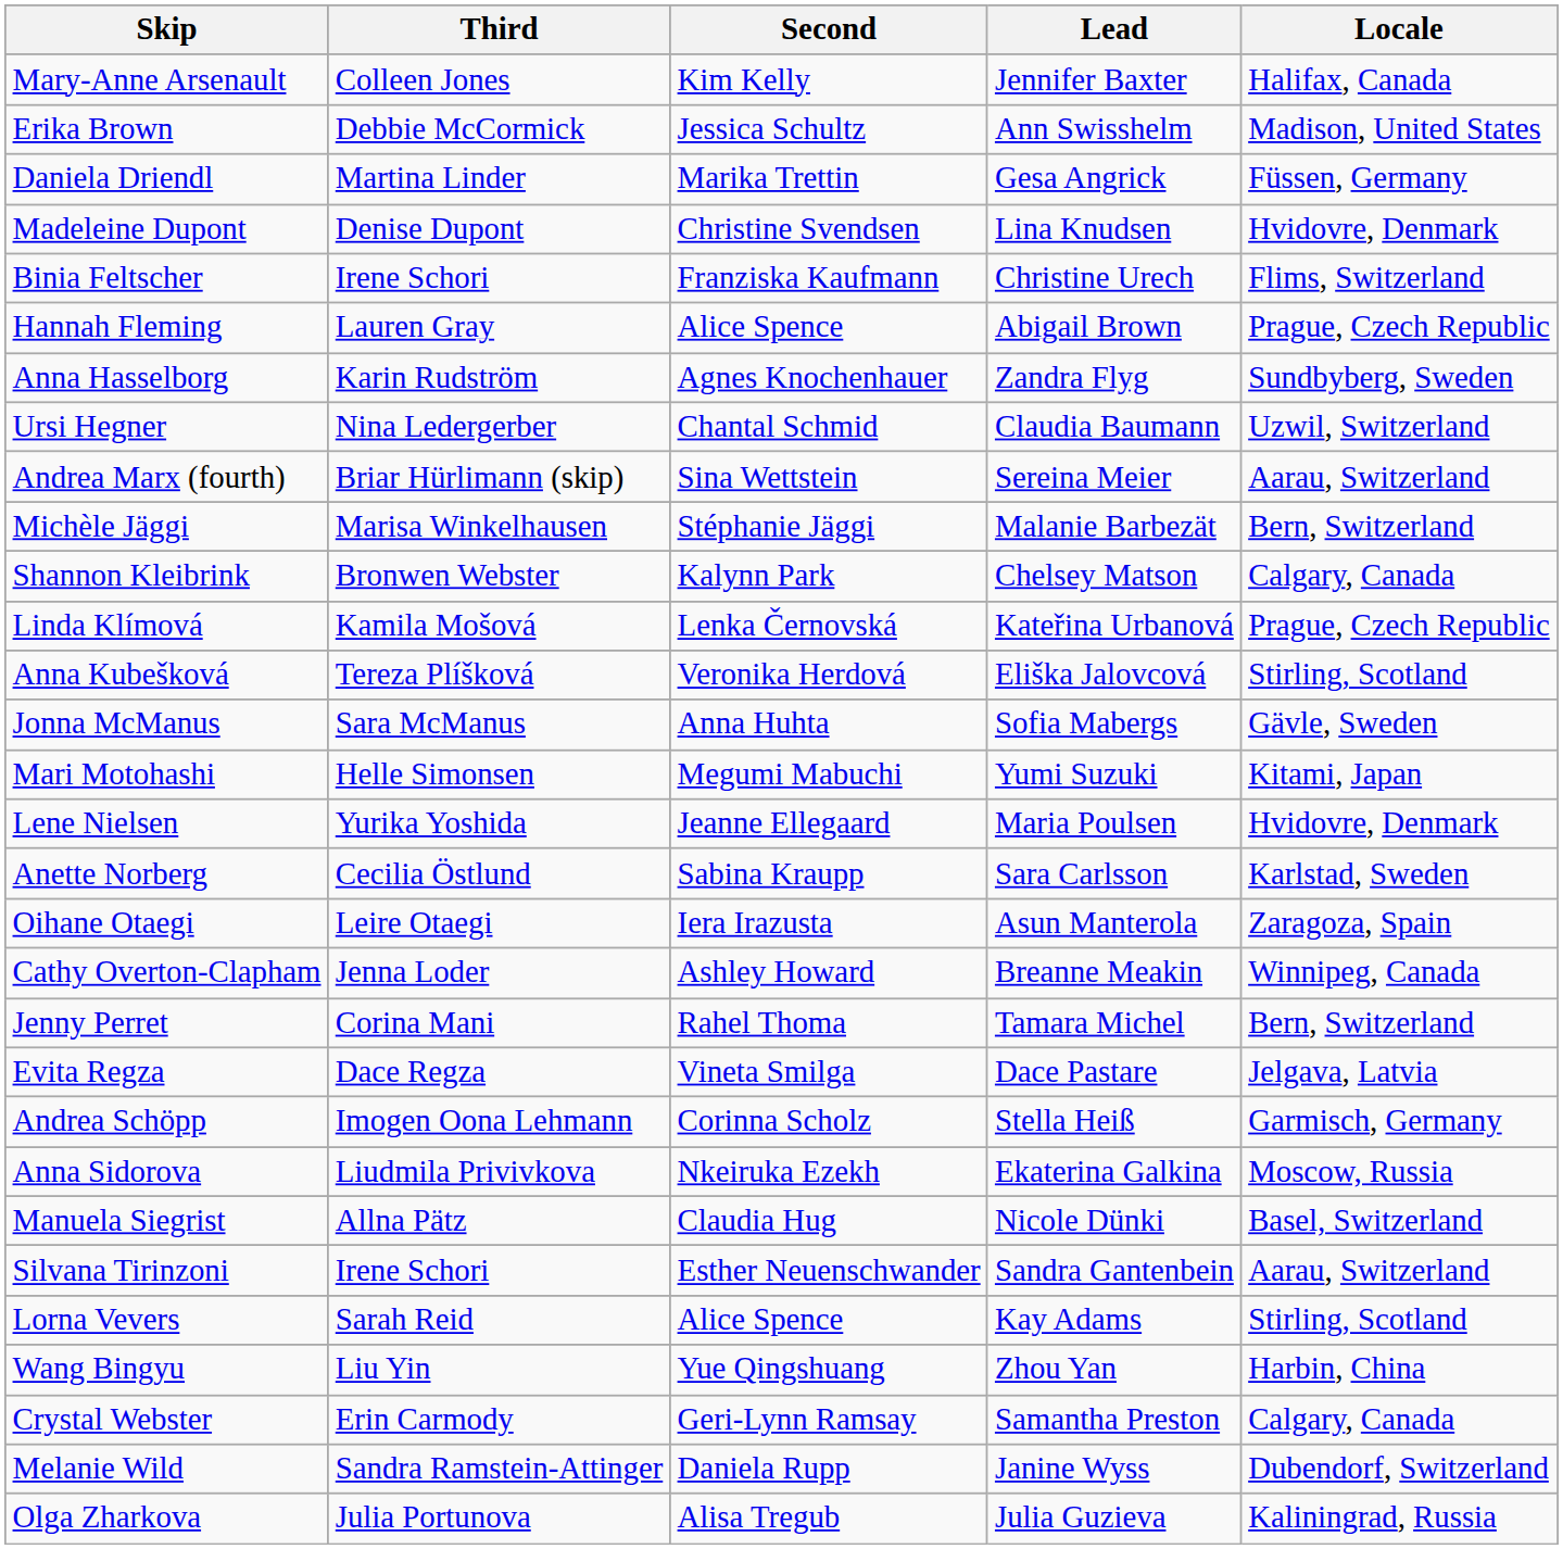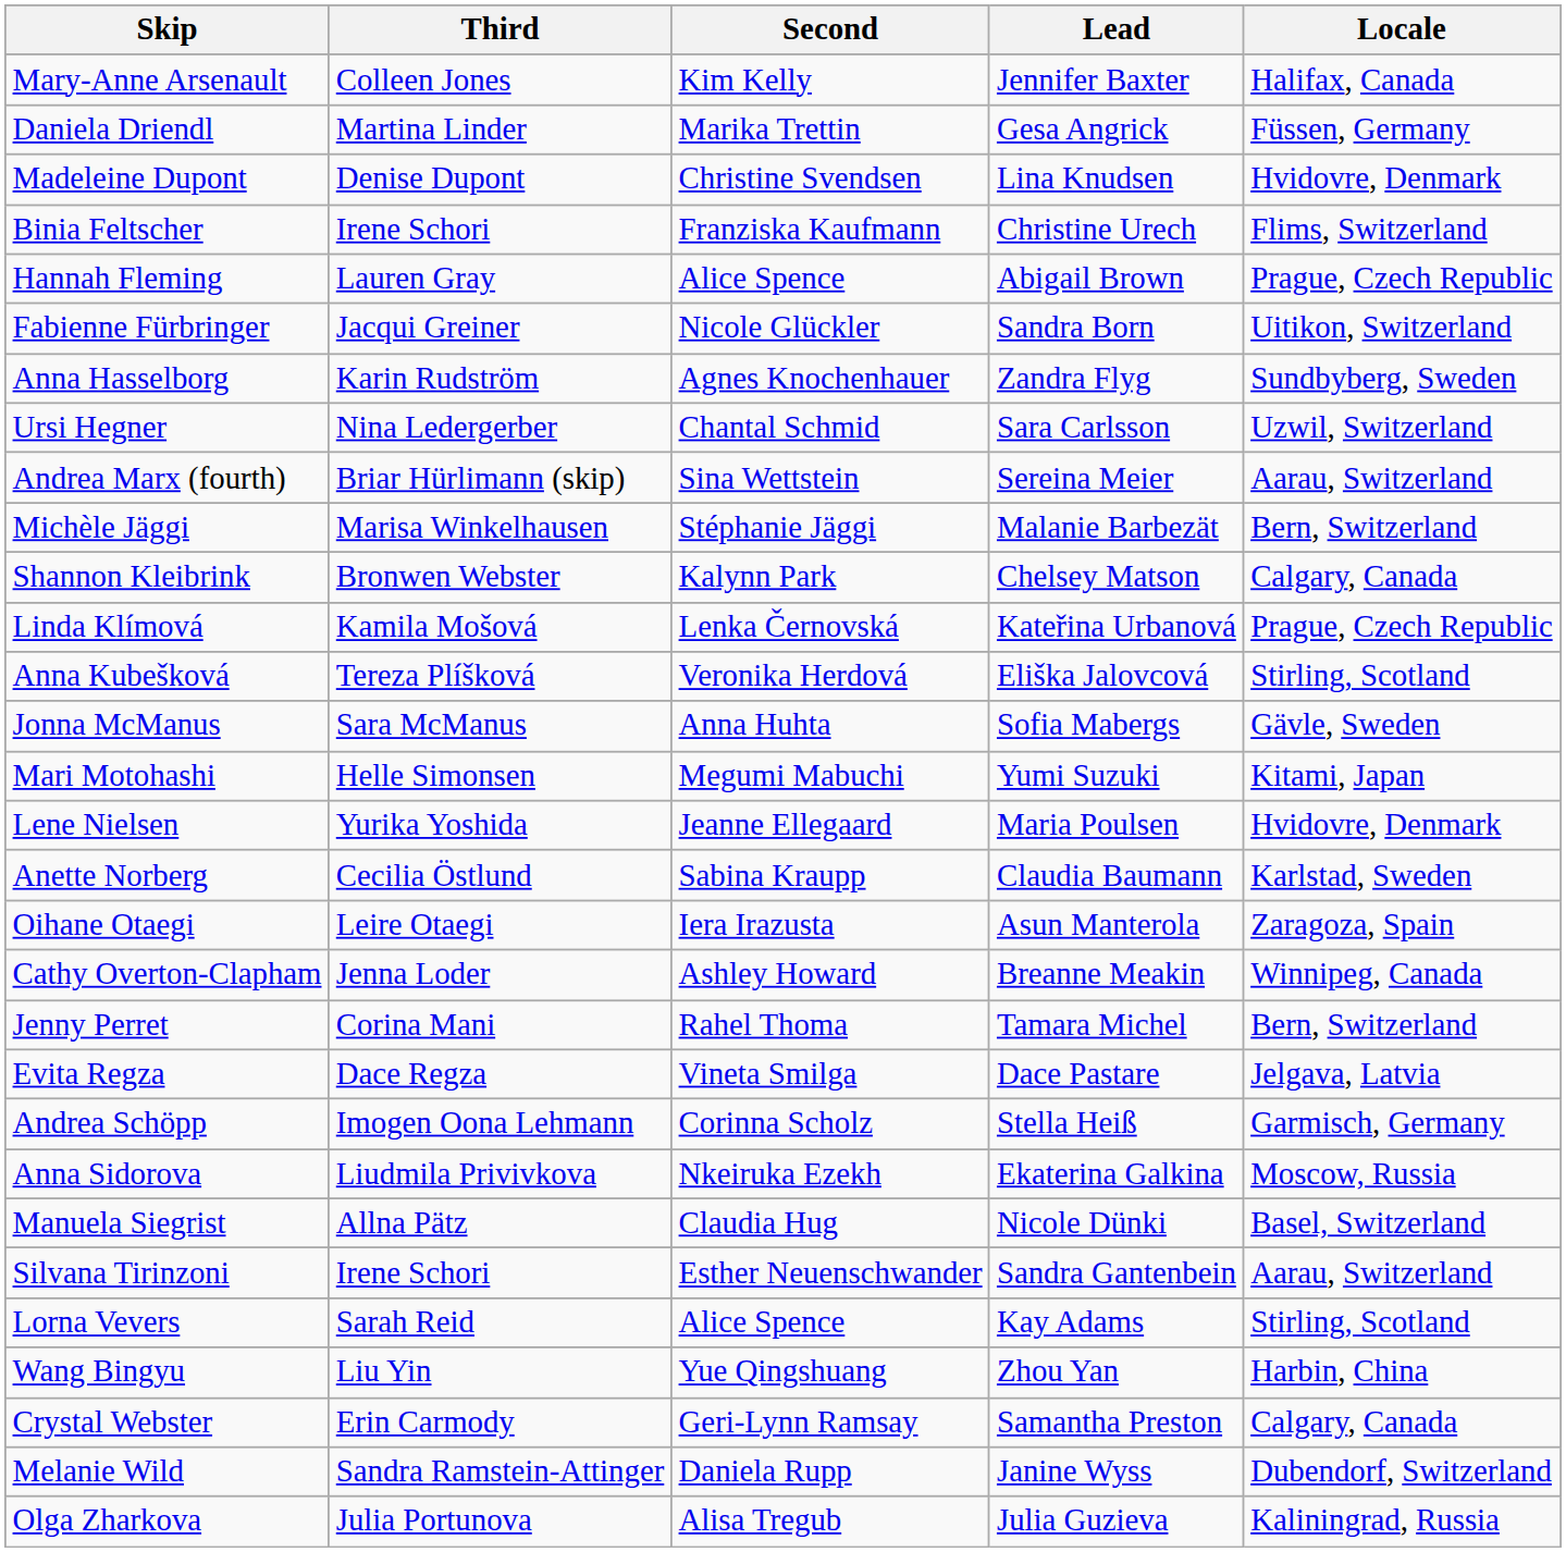- row: Erika Brown | Debbie McCormick | Jessica Schultz | Ann Swisshelm | Madison, United States
+ row: Fabienne Fürbringer | Jacqui Greiner | Nicole Glückler | Sandra Born | Uitikon, Switzerland
Ursi Hegner | Lead: Claudia Baumann -> Sara Carlsson
Anette Norberg | Lead: Sara Carlsson -> Claudia Baumann
